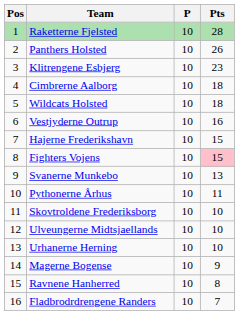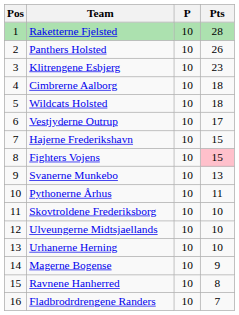Vestjyderne Outrup | Pts: 16 -> 17
